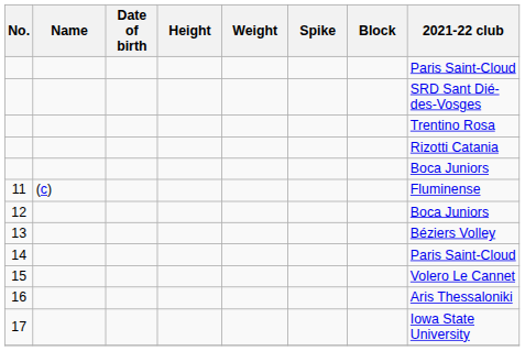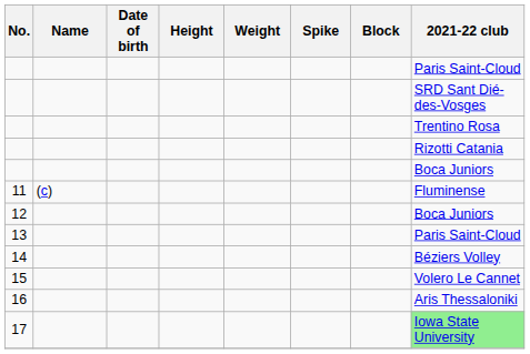13 | 2021-22 club: Béziers Volley -> Paris Saint-Cloud
14 | 2021-22 club: Paris Saint-Cloud -> Béziers Volley
17 | 2021-22 club: no background -> lightgreen background
